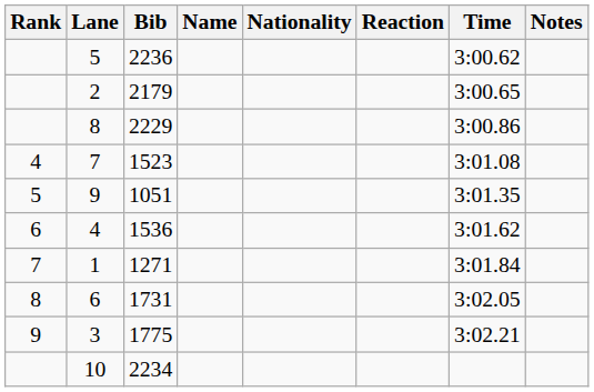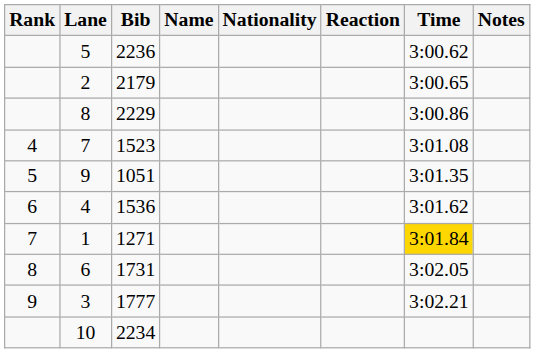1 | Time: no background -> gold background
3 | Bib: 1775 -> 1777
